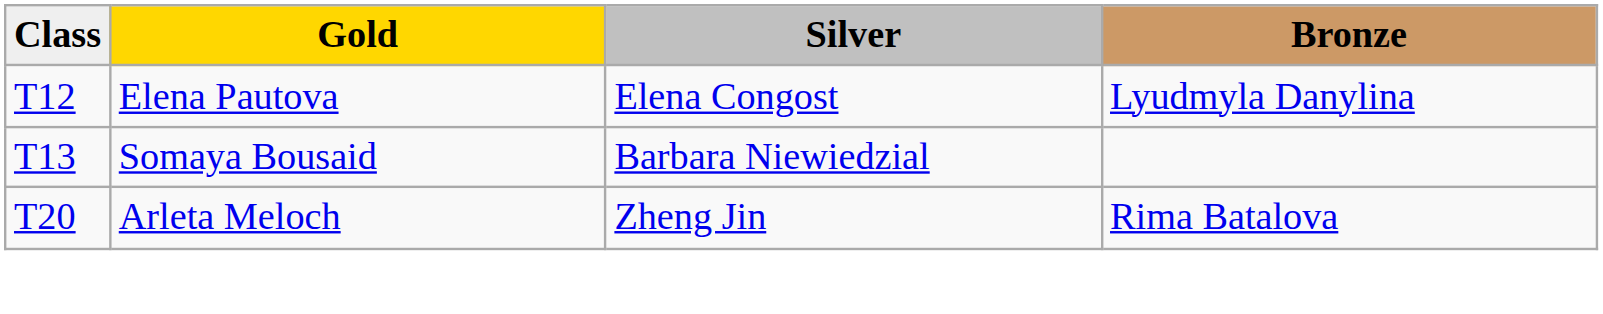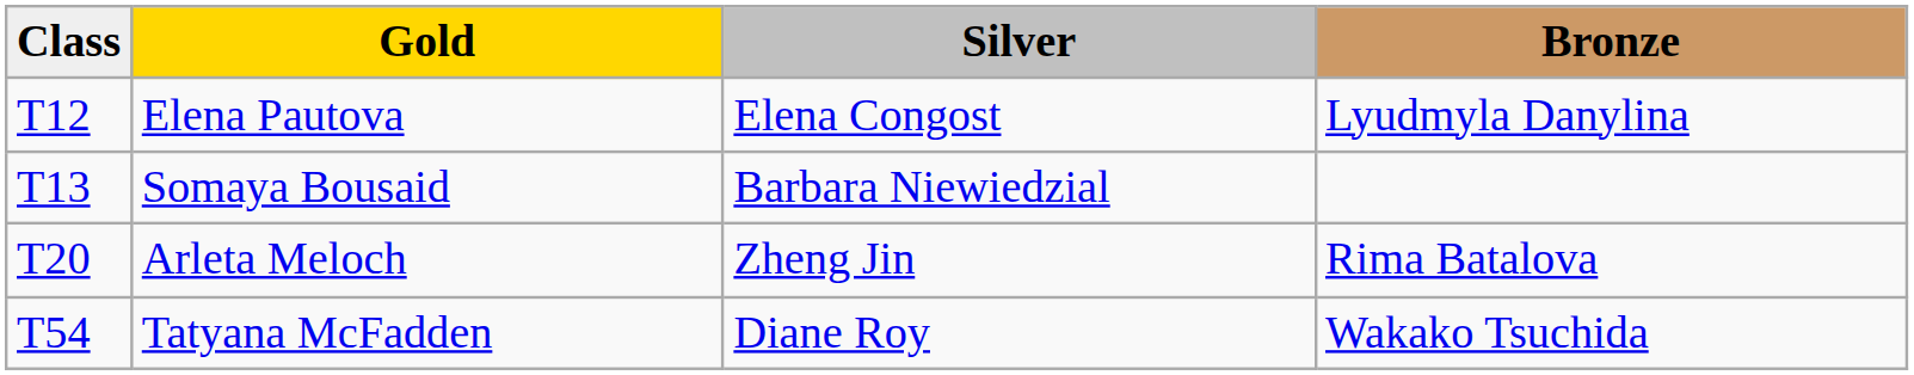+ row: T54 | Tatyana McFadden | Diane Roy | Wakako Tsuchida
